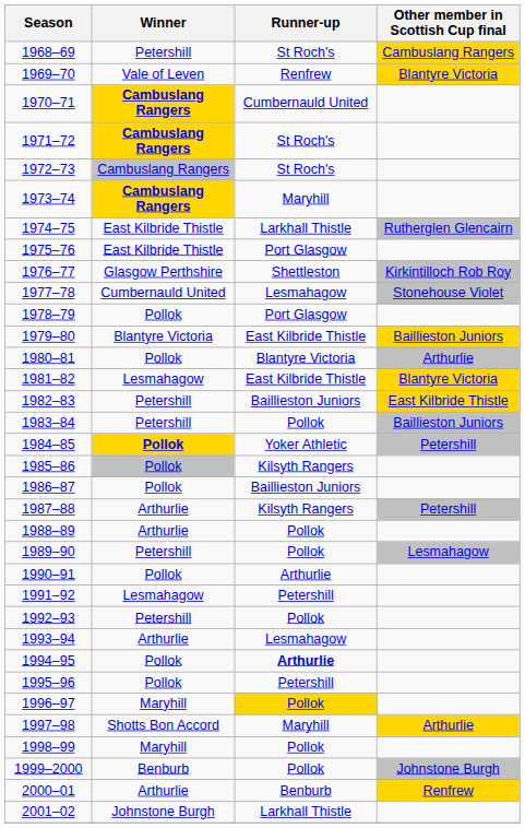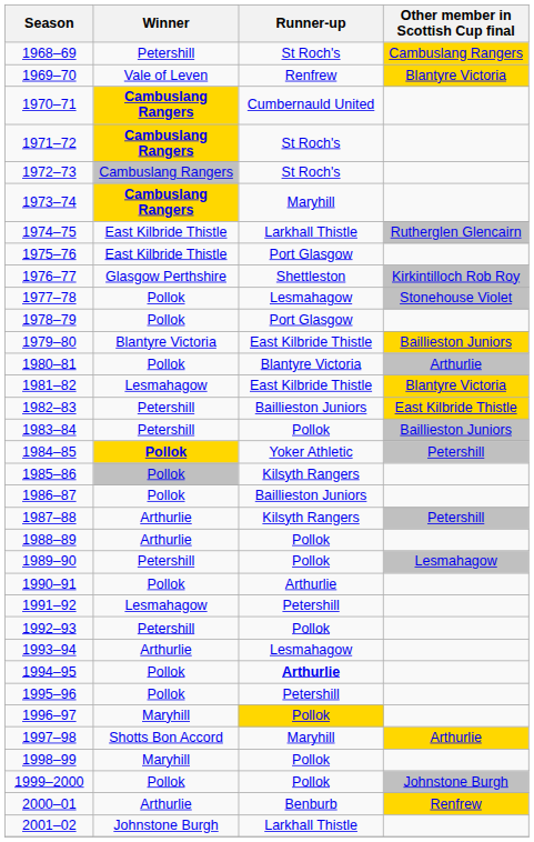1977–78 | Winner: Cumbernauld United -> Pollok
1999–2000 | Winner: Benburb -> Pollok
